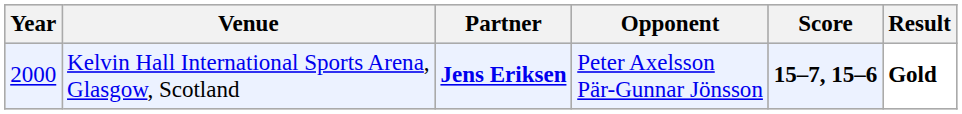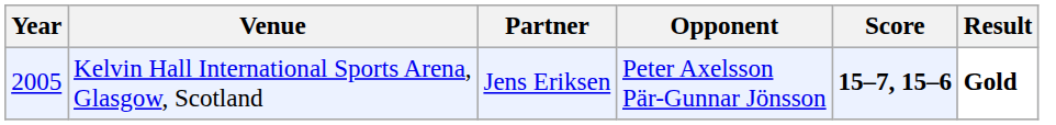Kelvin Hall International Sports Arena, Glasgow, Scotland | Year: 2000 -> 2005
Kelvin Hall International Sports Arena, Glasgow, Scotland | Partner: bold -> normal
